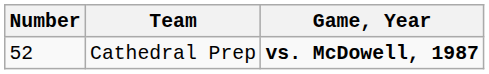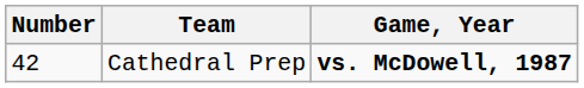Cathedral Prep | Number: 52 -> 42
